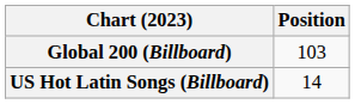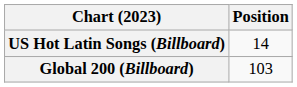rows swapped: Global 200 (Billboard) <-> US Hot Latin Songs (Billboard)
